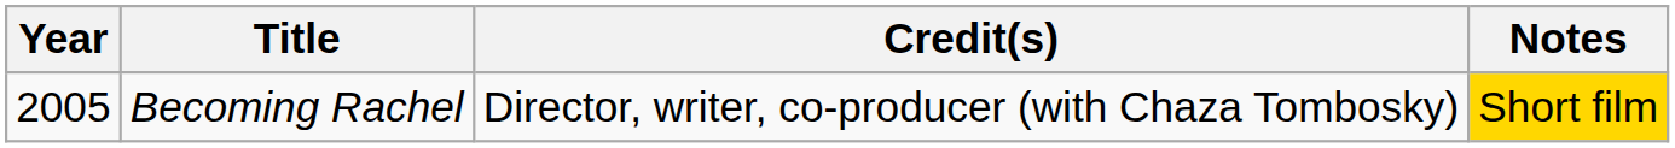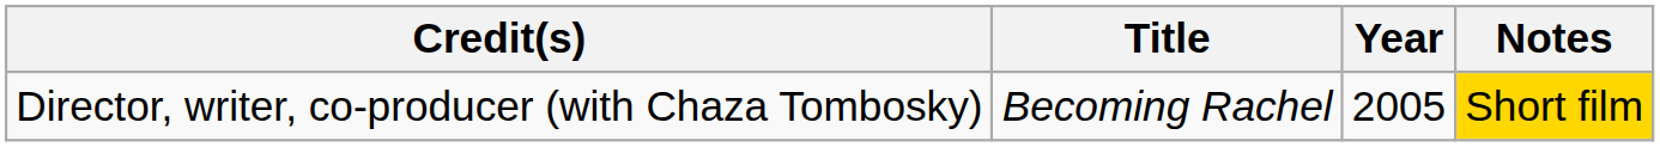columns swapped: Year <-> Credit(s)
